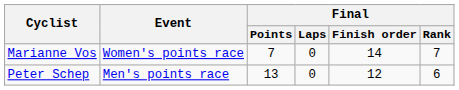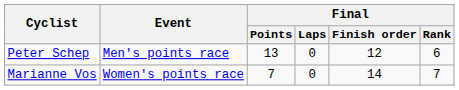rows swapped: Peter Schep <-> Marianne Vos
